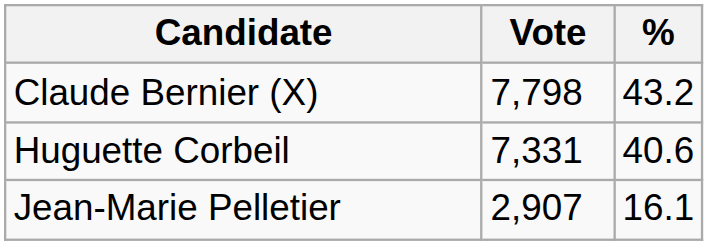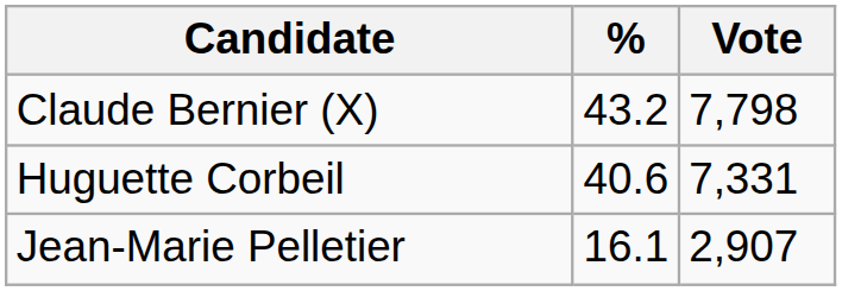columns swapped: Vote <-> %
